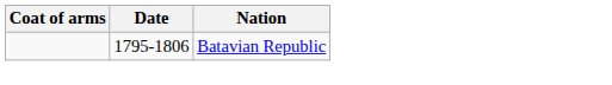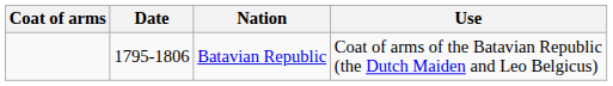+ column: Use | Coat of arms of the Batavian Republic (the Dutch Maiden and Leo Belgicus)
